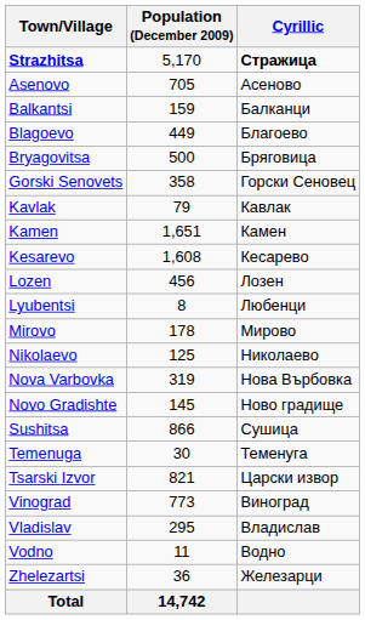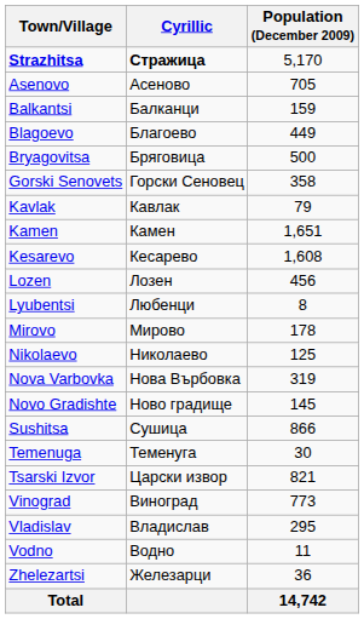columns swapped: Cyrillic <-> Population (December 2009)
